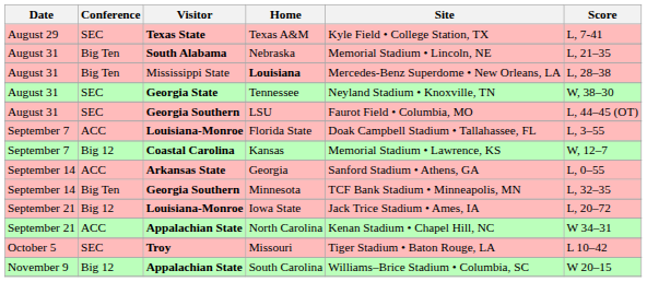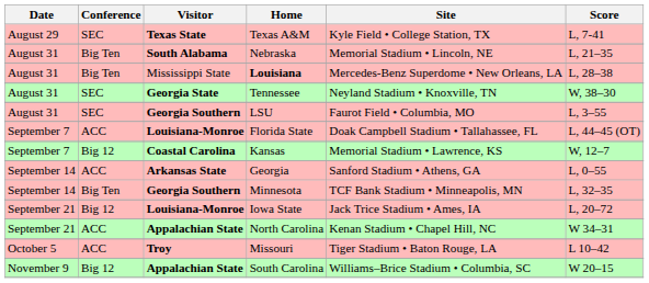LSU | Score: L, 44–45 (OT) -> L, 3–55
Florida State | Score: L, 3–55 -> L, 44–45 (OT)
Missouri | Conference: SEC -> ACC
